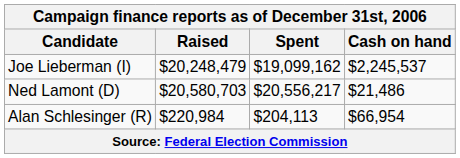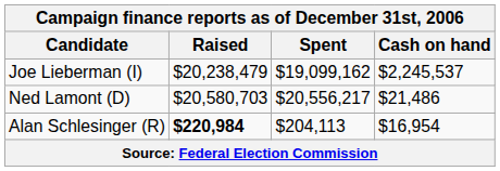Joe Lieberman (I) | Raised: $20,248,479 -> $20,238,479
Alan Schlesinger (R) | Raised: normal -> bold
Alan Schlesinger (R) | Cash on hand: $66,954 -> $16,954
